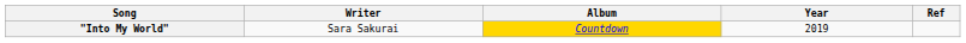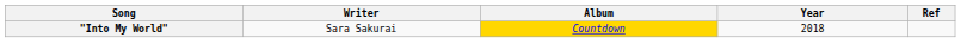"Into My World" | Year: 2019 -> 2018
